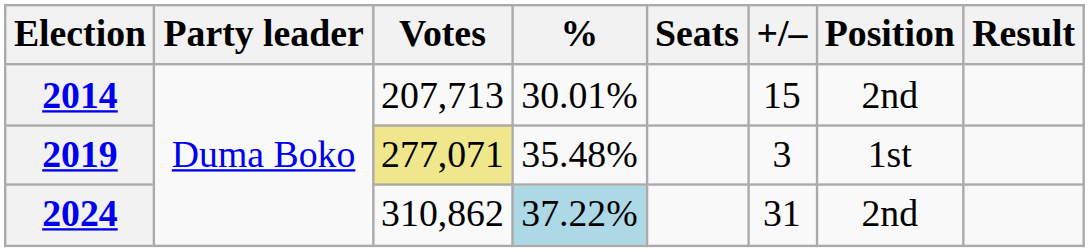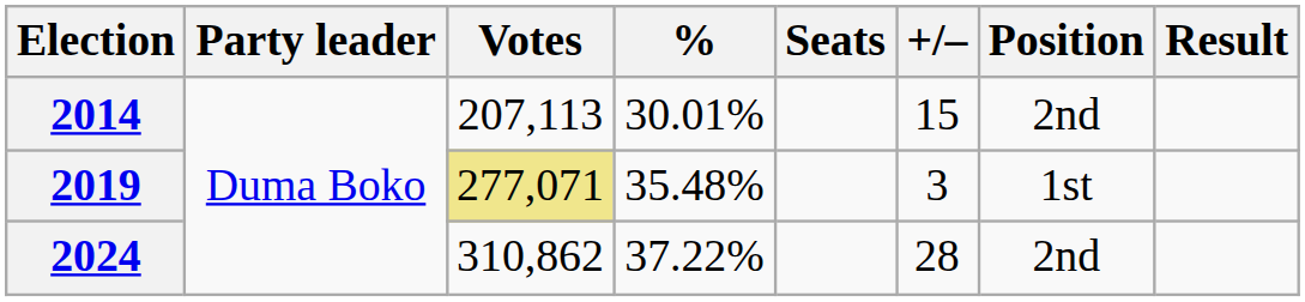2014 | Votes: 207,713 -> 207,113
2024 | %: lightblue background -> no background
2024 | +/–: 31 -> 28
